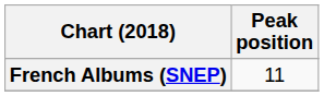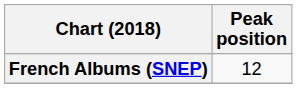French Albums (SNEP) | Peak position: 11 -> 12
